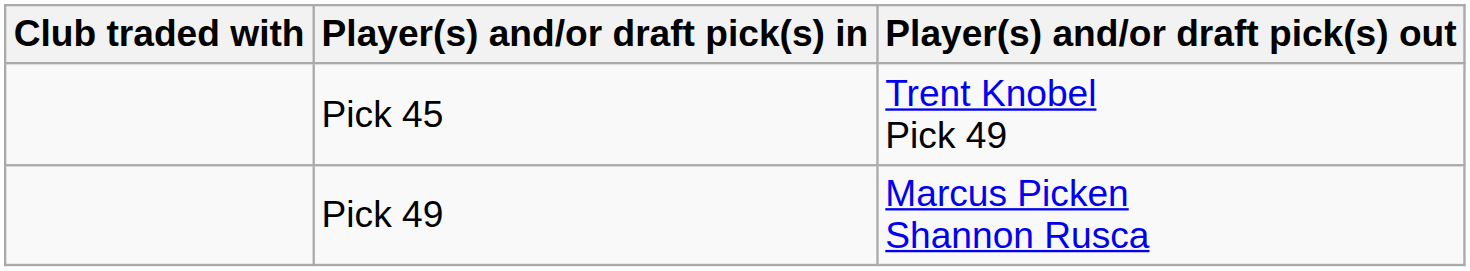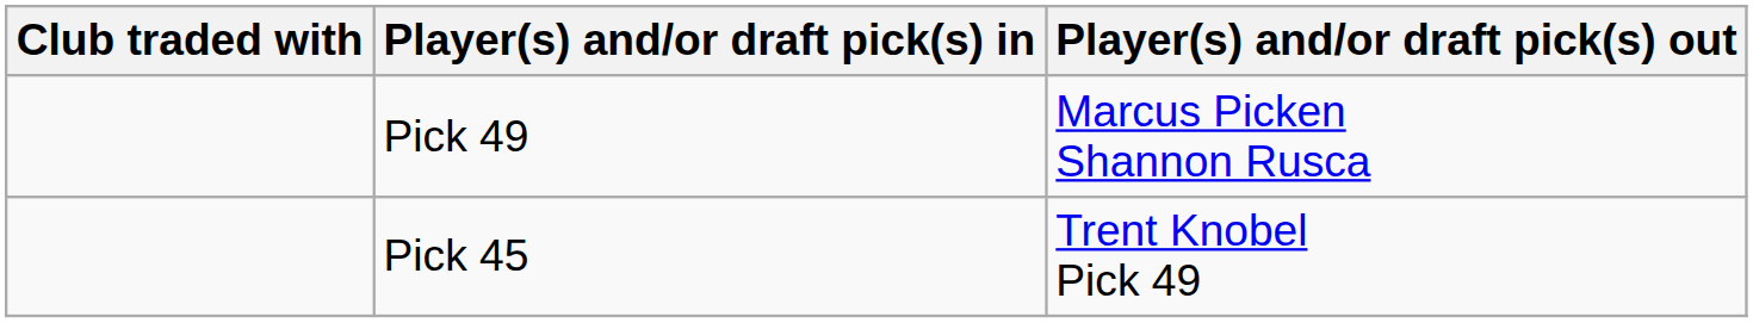rows swapped: Pick 45 <-> Pick 49
